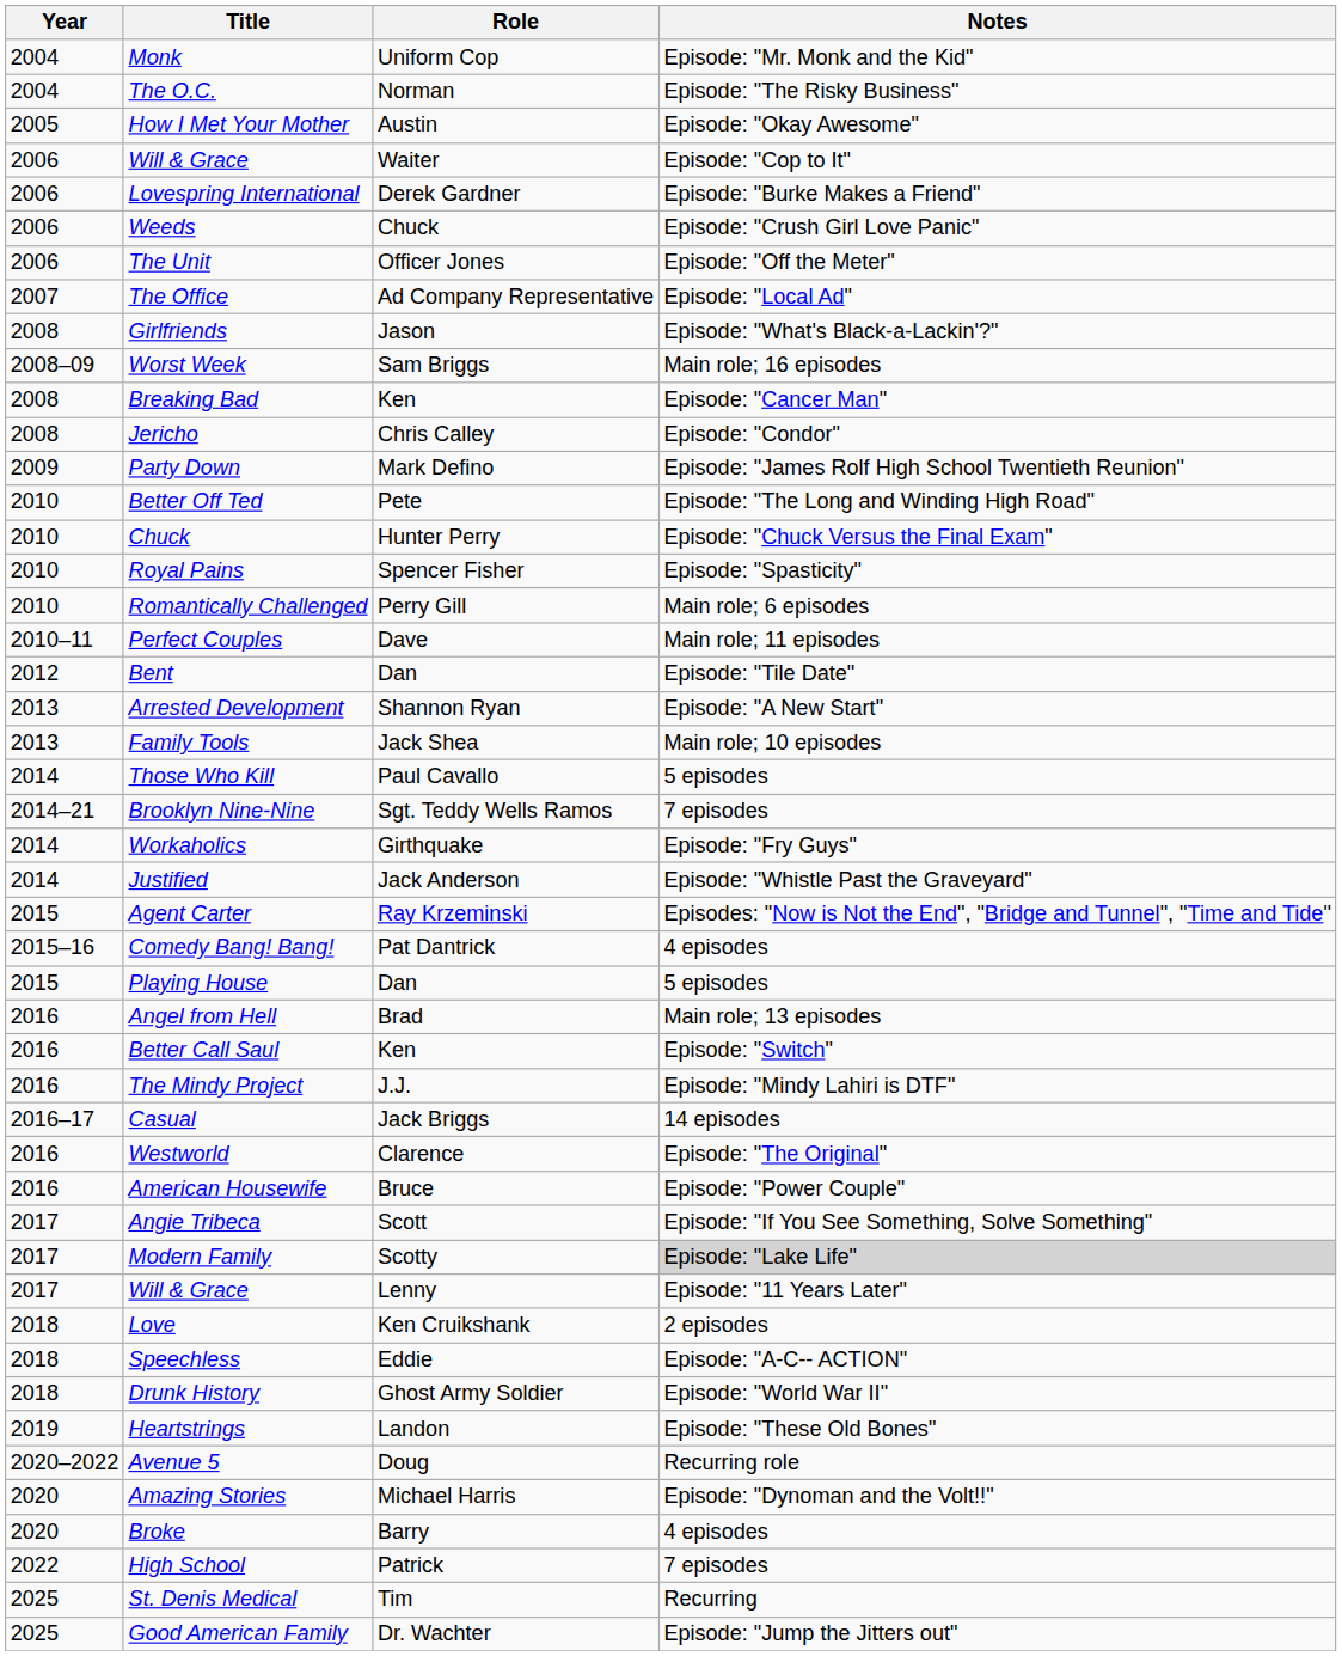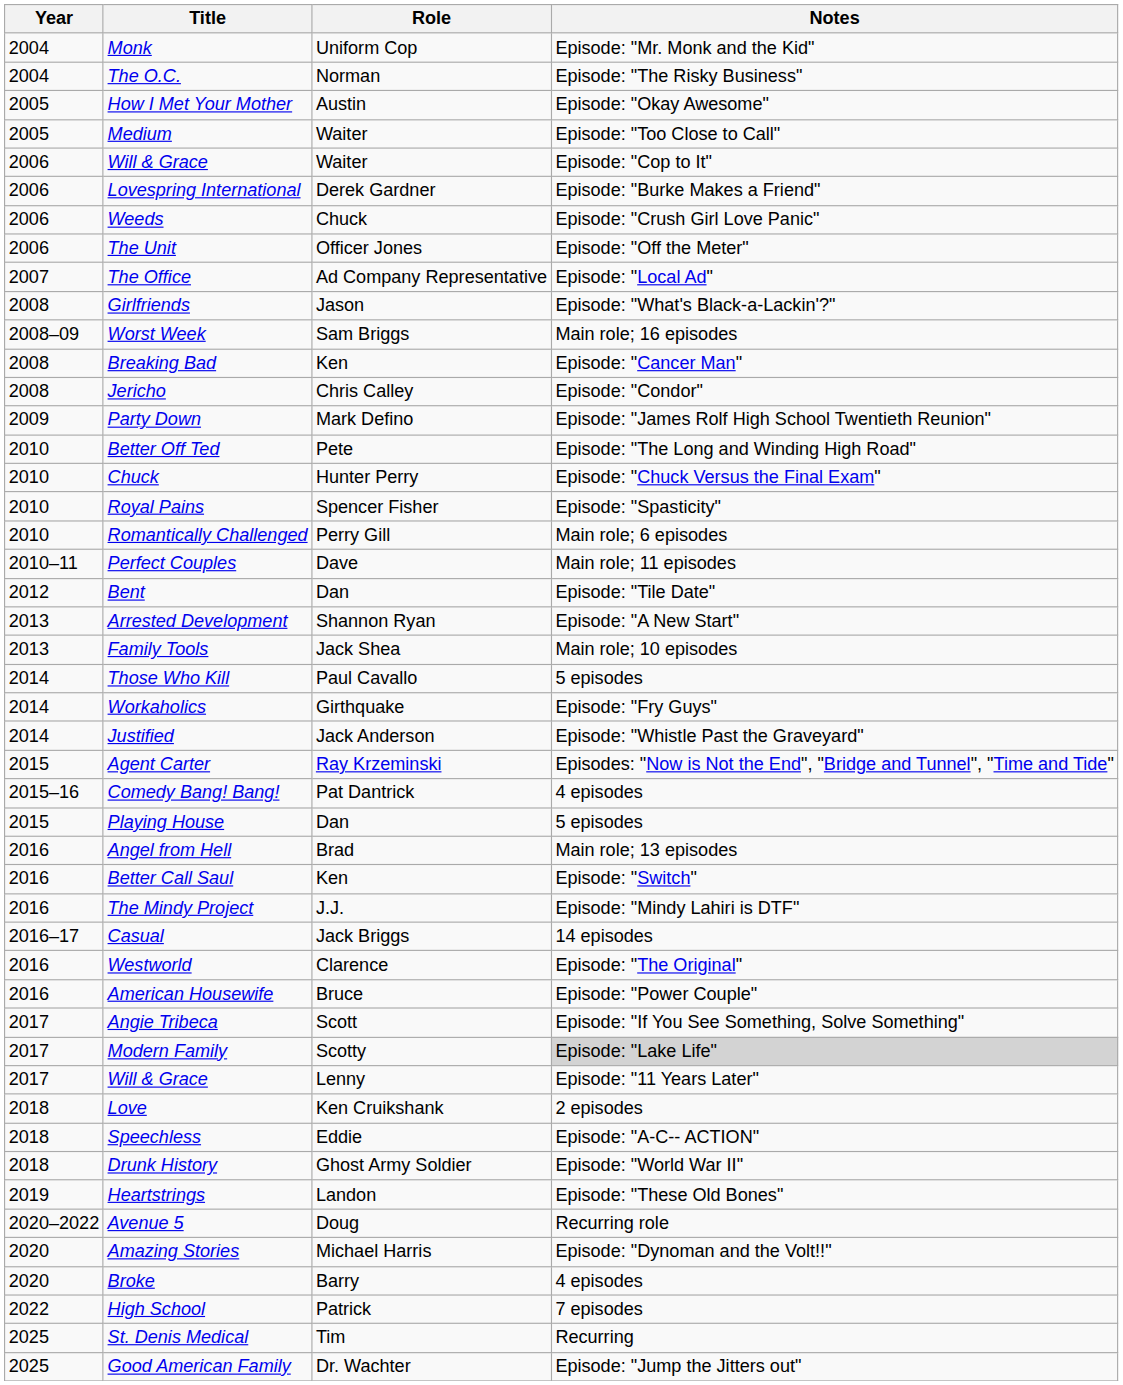+ row: 2005 | Medium | Waiter | Episode: "Too Close to Call"
- row: 2014–21 | Brooklyn Nine-Nine | Sgt. Teddy Wells Ramos | 7 episodes
